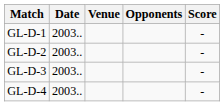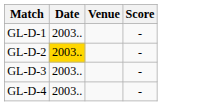- column: Opponents
GL-D-2 | Date: no background -> gold background
